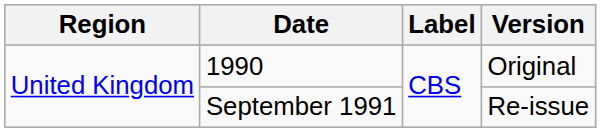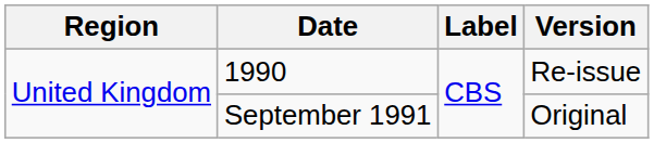1990 | Version: Original -> Re-issue
September 1991 | Version: Re-issue -> Original
